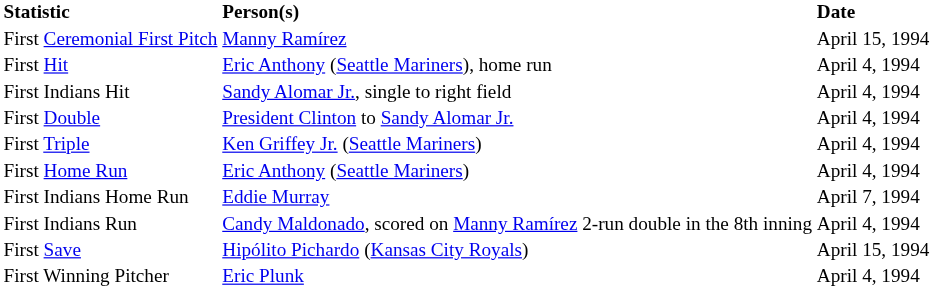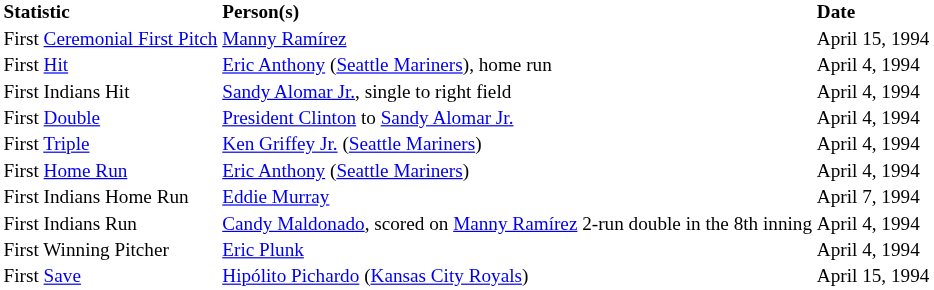rows swapped: First Winning Pitcher <-> First Save
